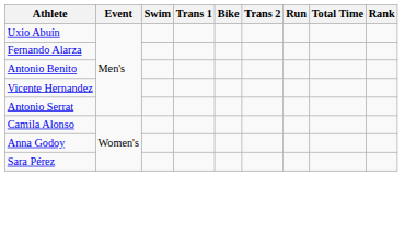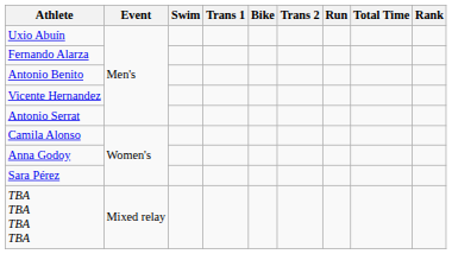+ row: TBA TBA TBA TBA | Mixed relay
